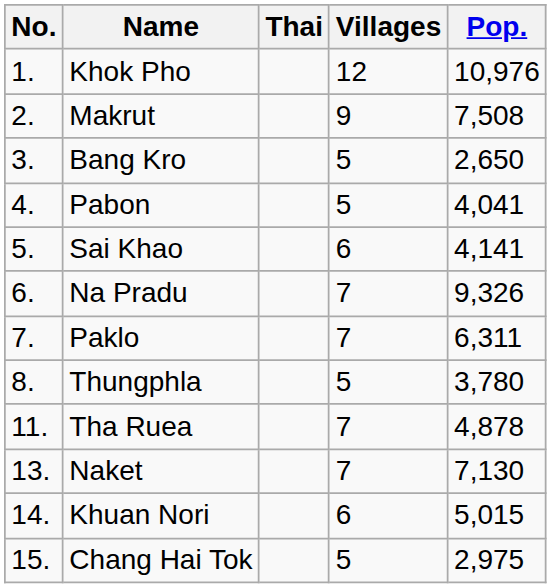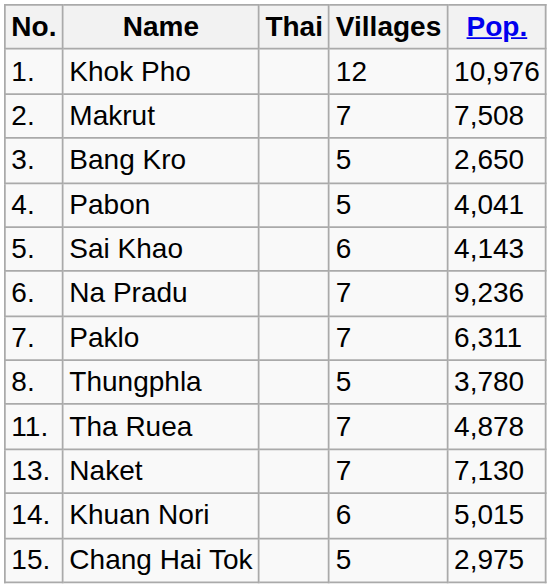Makrut | Villages: 9 -> 7
Sai Khao | Pop.: 4,141 -> 4,143
Na Pradu | Pop.: 9,326 -> 9,236
